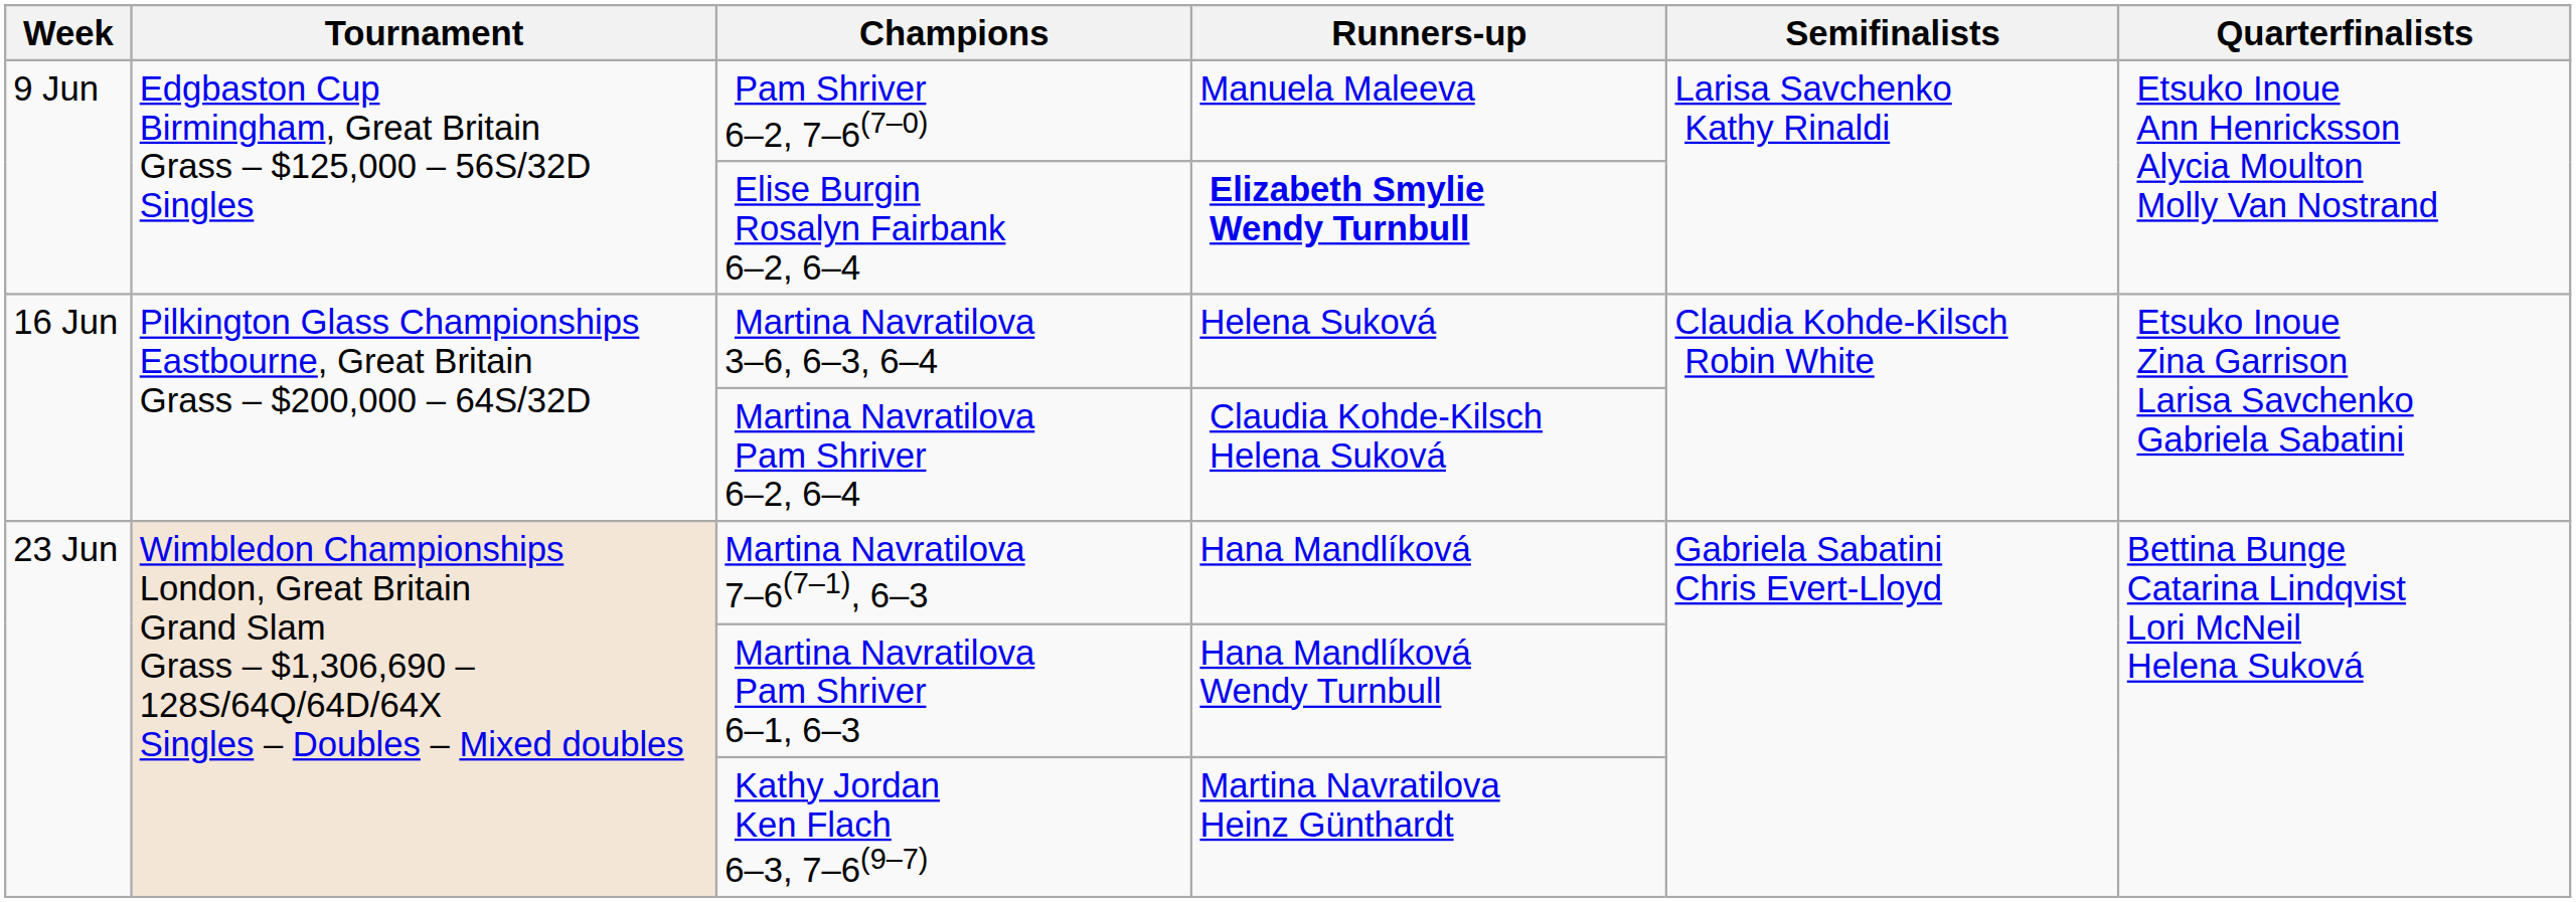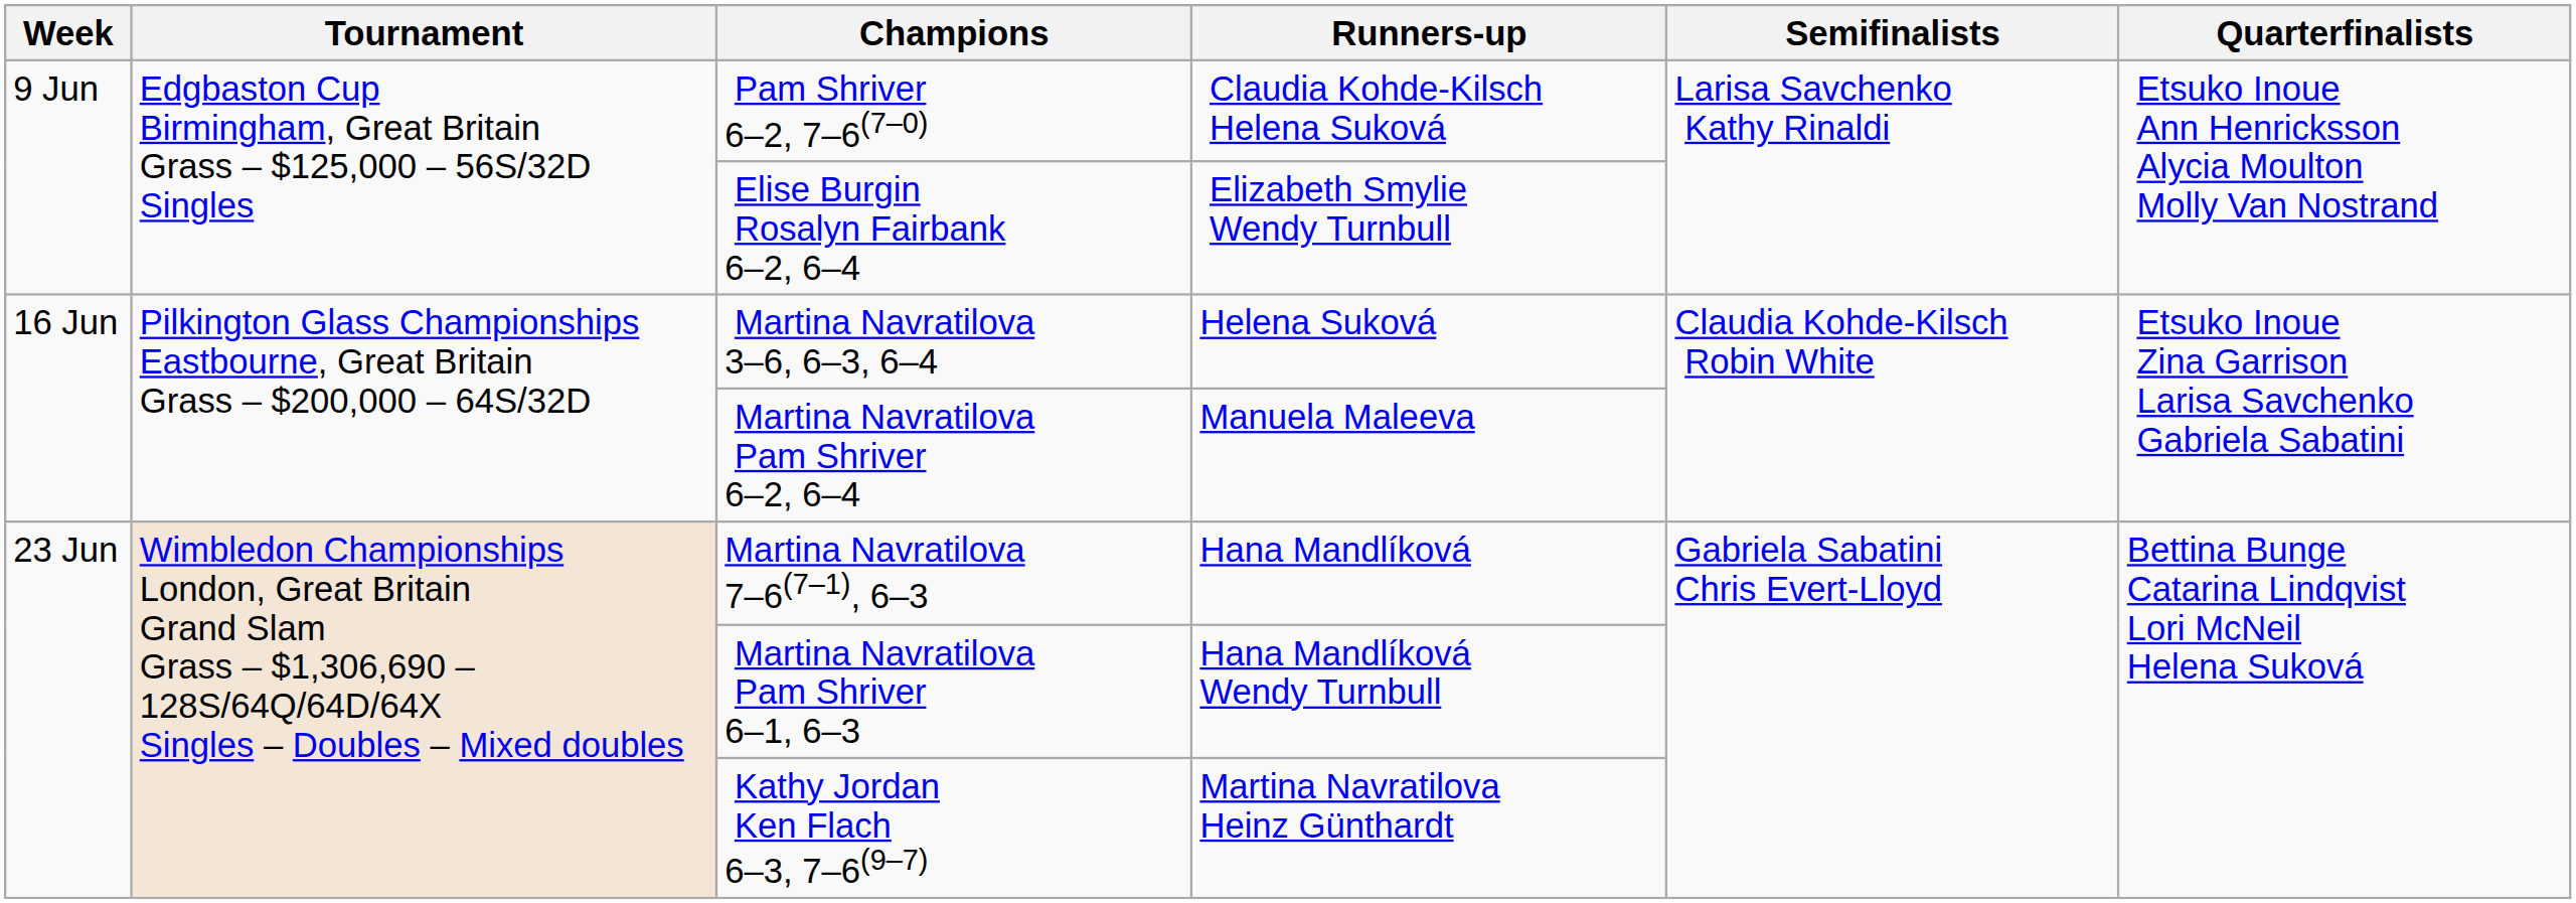Pam Shriver 6–2, 7–6(7–0) | Runners-up: Manuela Maleeva -> Claudia Kohde-Kilsch Helena Suková
Elise Burgin Rosalyn Fairbank 6–2, 6–4 | Runners-up: bold -> normal
Martina Navratilova Pam Shriver 6–2, 6–4 | Runners-up: Claudia Kohde-Kilsch Helena Suková -> Manuela Maleeva
